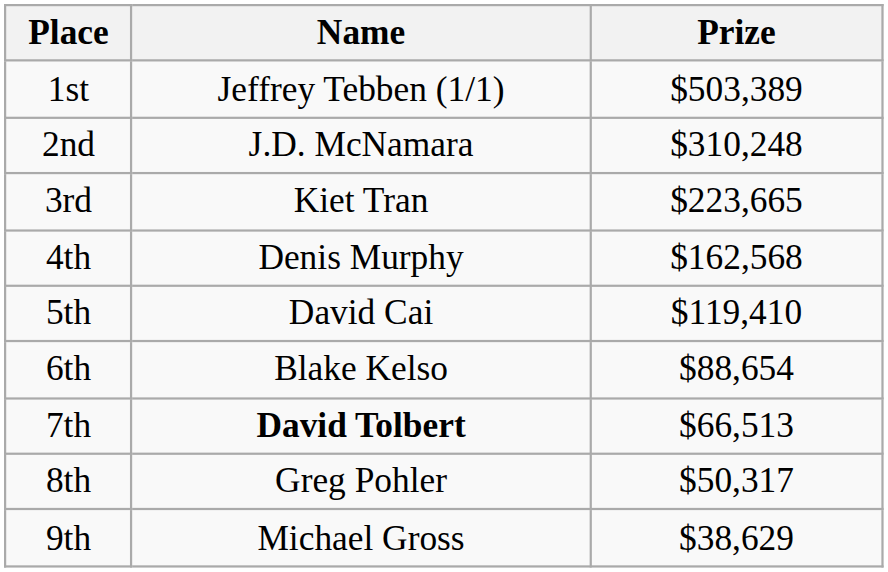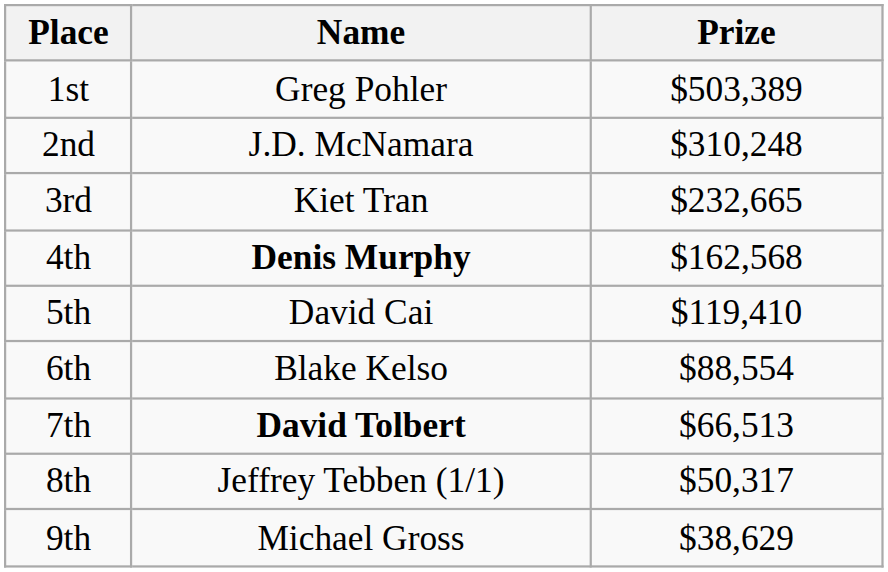1st | Name: Jeffrey Tebben (1/1) -> Greg Pohler
3rd | Prize: $223,665 -> $232,665
4th | Name: normal -> bold
6th | Prize: $88,654 -> $88,554
8th | Name: Greg Pohler -> Jeffrey Tebben (1/1)
